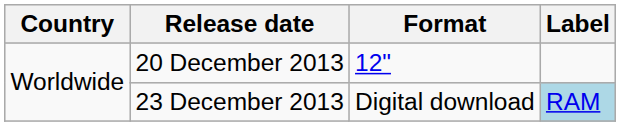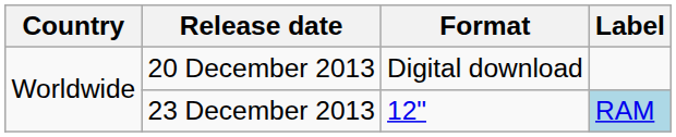20 December 2013 | Format: 12" -> Digital download
23 December 2013 | Format: Digital download -> 12"
